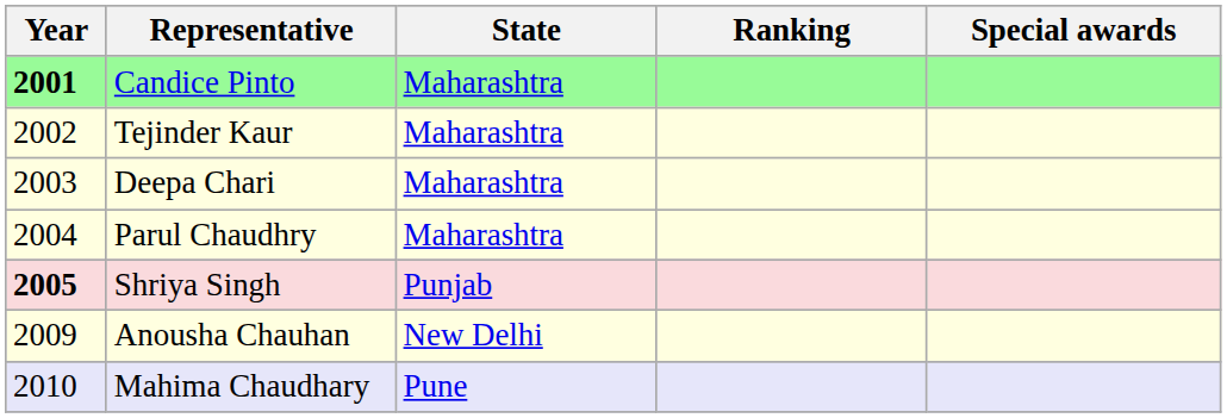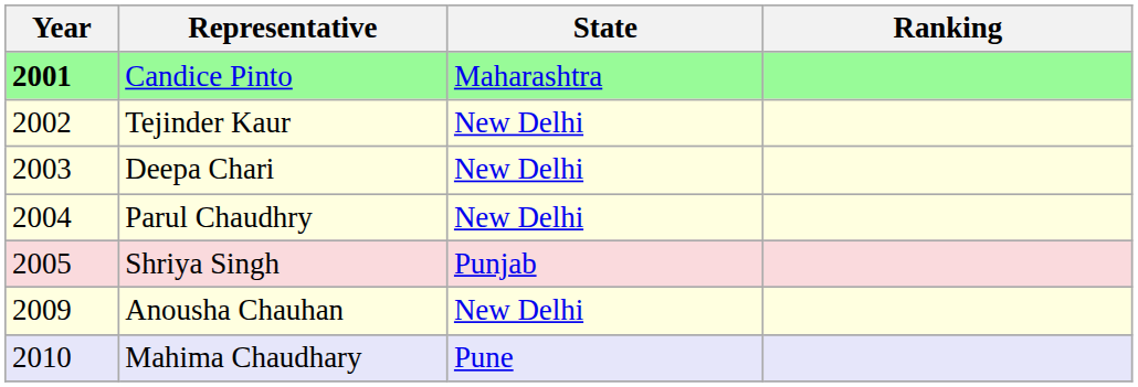- column: Special awards
Tejinder Kaur | State: Maharashtra -> New Delhi
Deepa Chari | State: Maharashtra -> New Delhi
Parul Chaudhry | State: Maharashtra -> New Delhi
Shriya Singh | Year: bold -> normal
